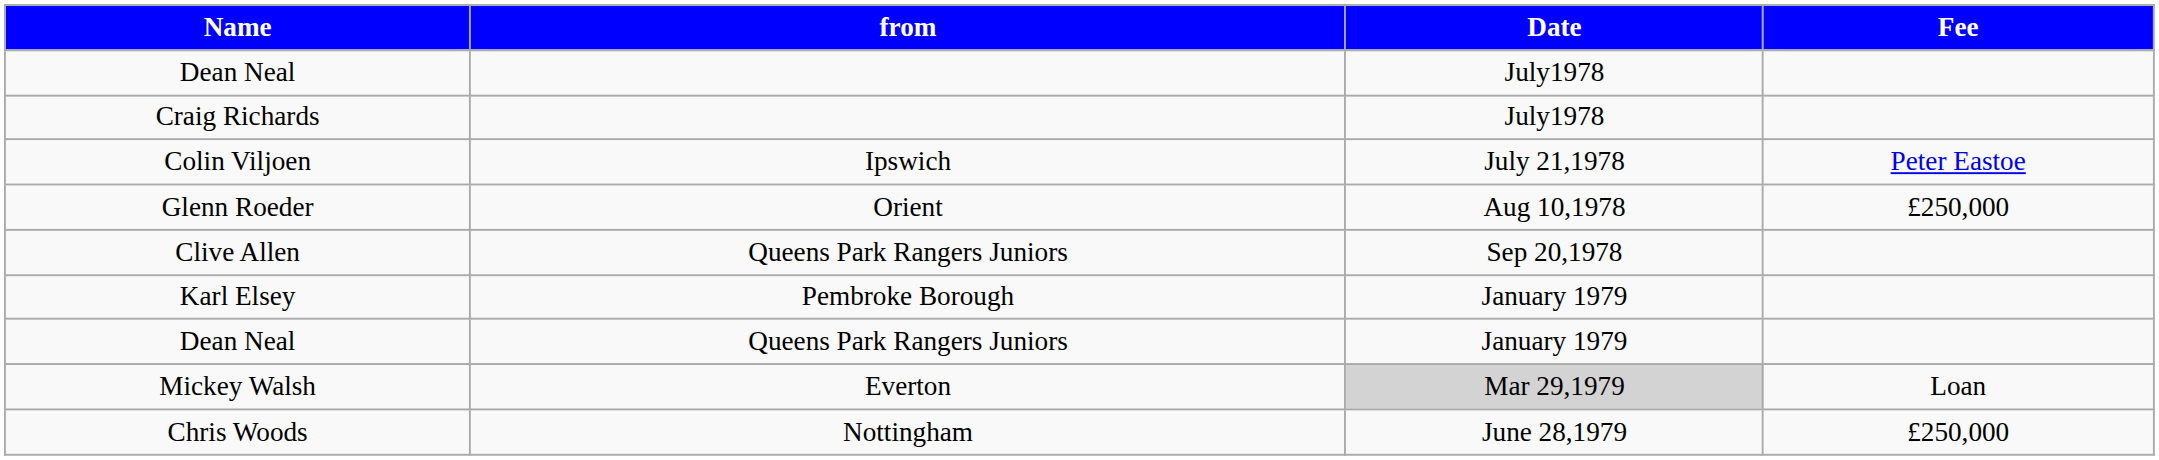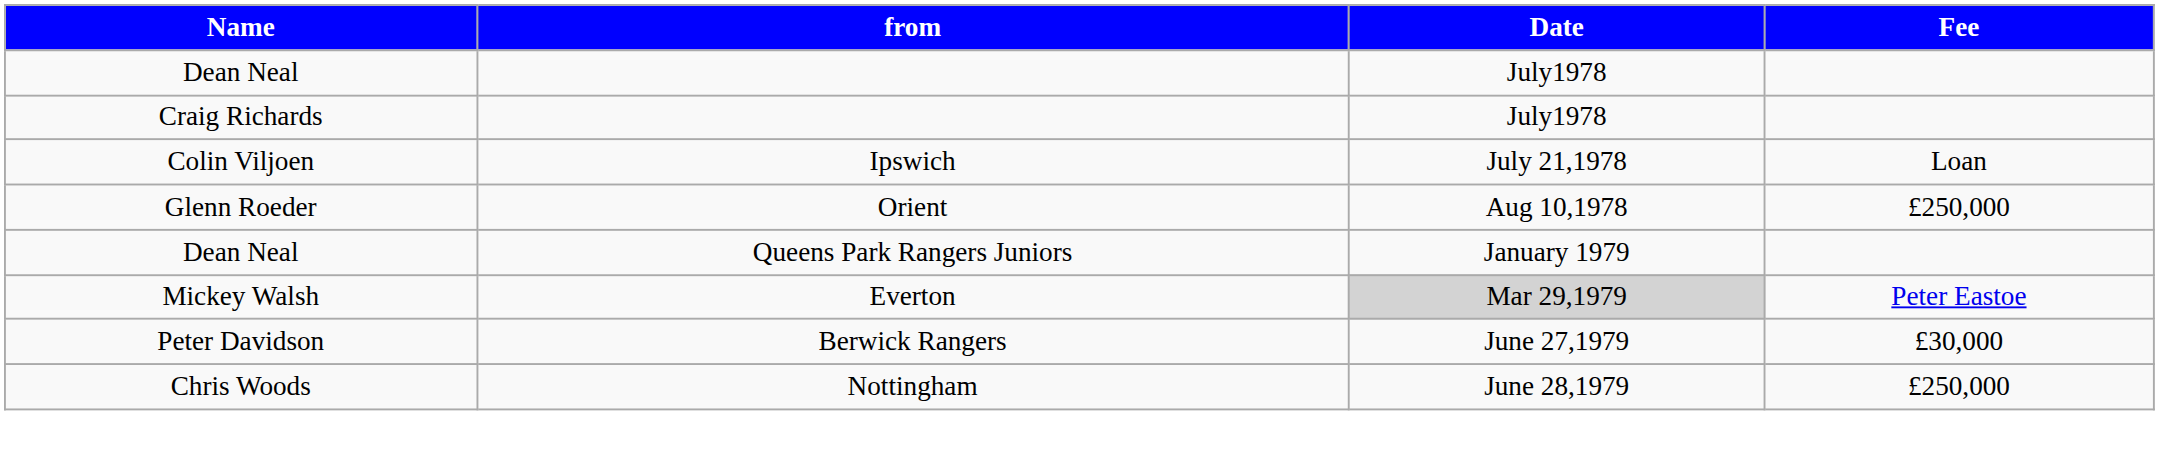Colin Viljoen | Fee: Peter Eastoe -> Loan
- row: Clive Allen | Queens Park Rangers Juniors | Sep 20,1978
- row: Karl Elsey | Pembroke Borough | January 1979
Mickey Walsh | Fee: Loan -> Peter Eastoe
+ row: Peter Davidson | Berwick Rangers | June 27,1979 | £30,000
